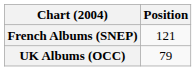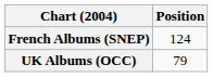French Albums (SNEP) | Position: 121 -> 124
